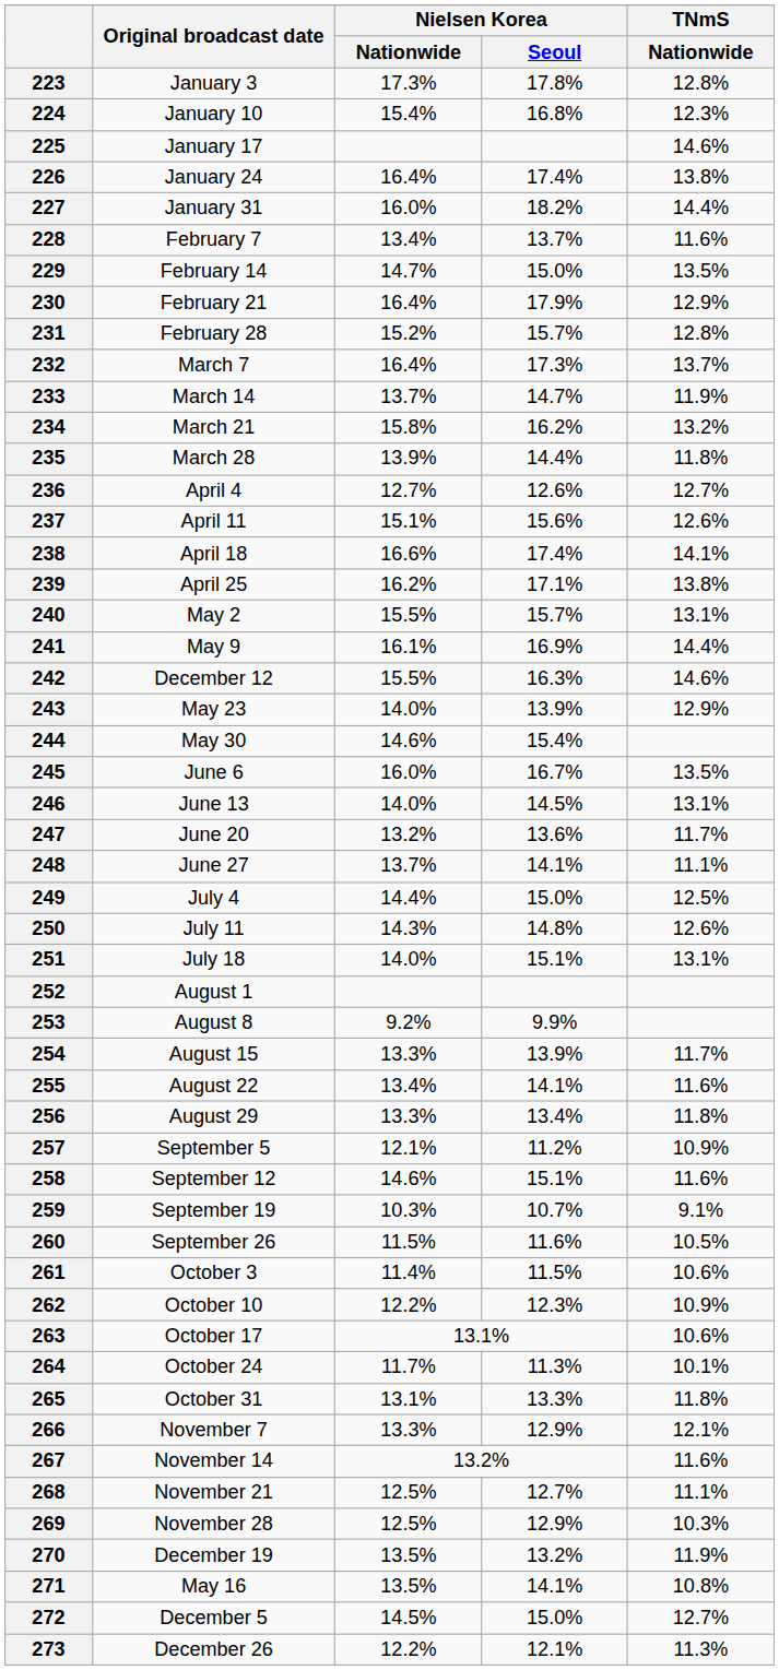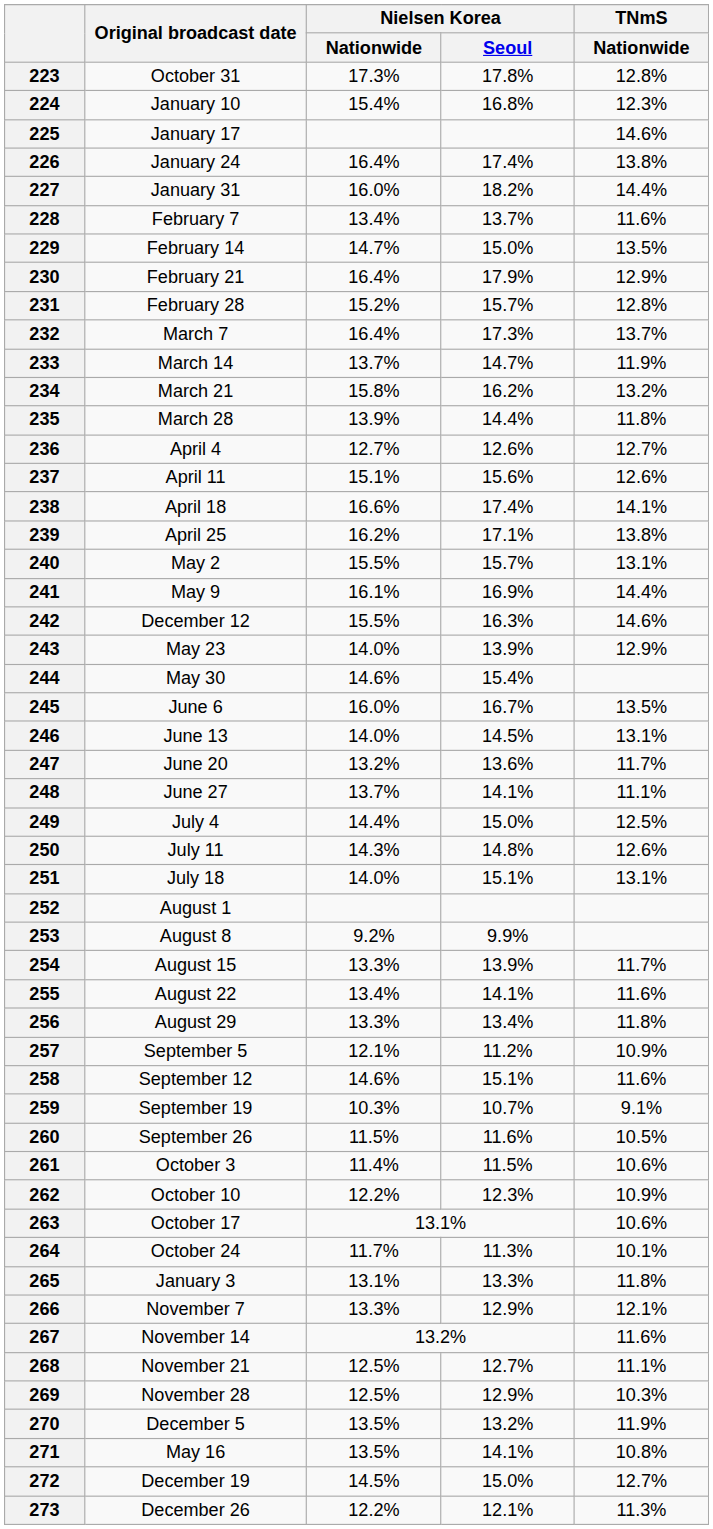223 | Original broadcast date: January 3 -> October 31
265 | Original broadcast date: October 31 -> January 3
270 | Original broadcast date: December 19 -> December 5
272 | Original broadcast date: December 5 -> December 19
